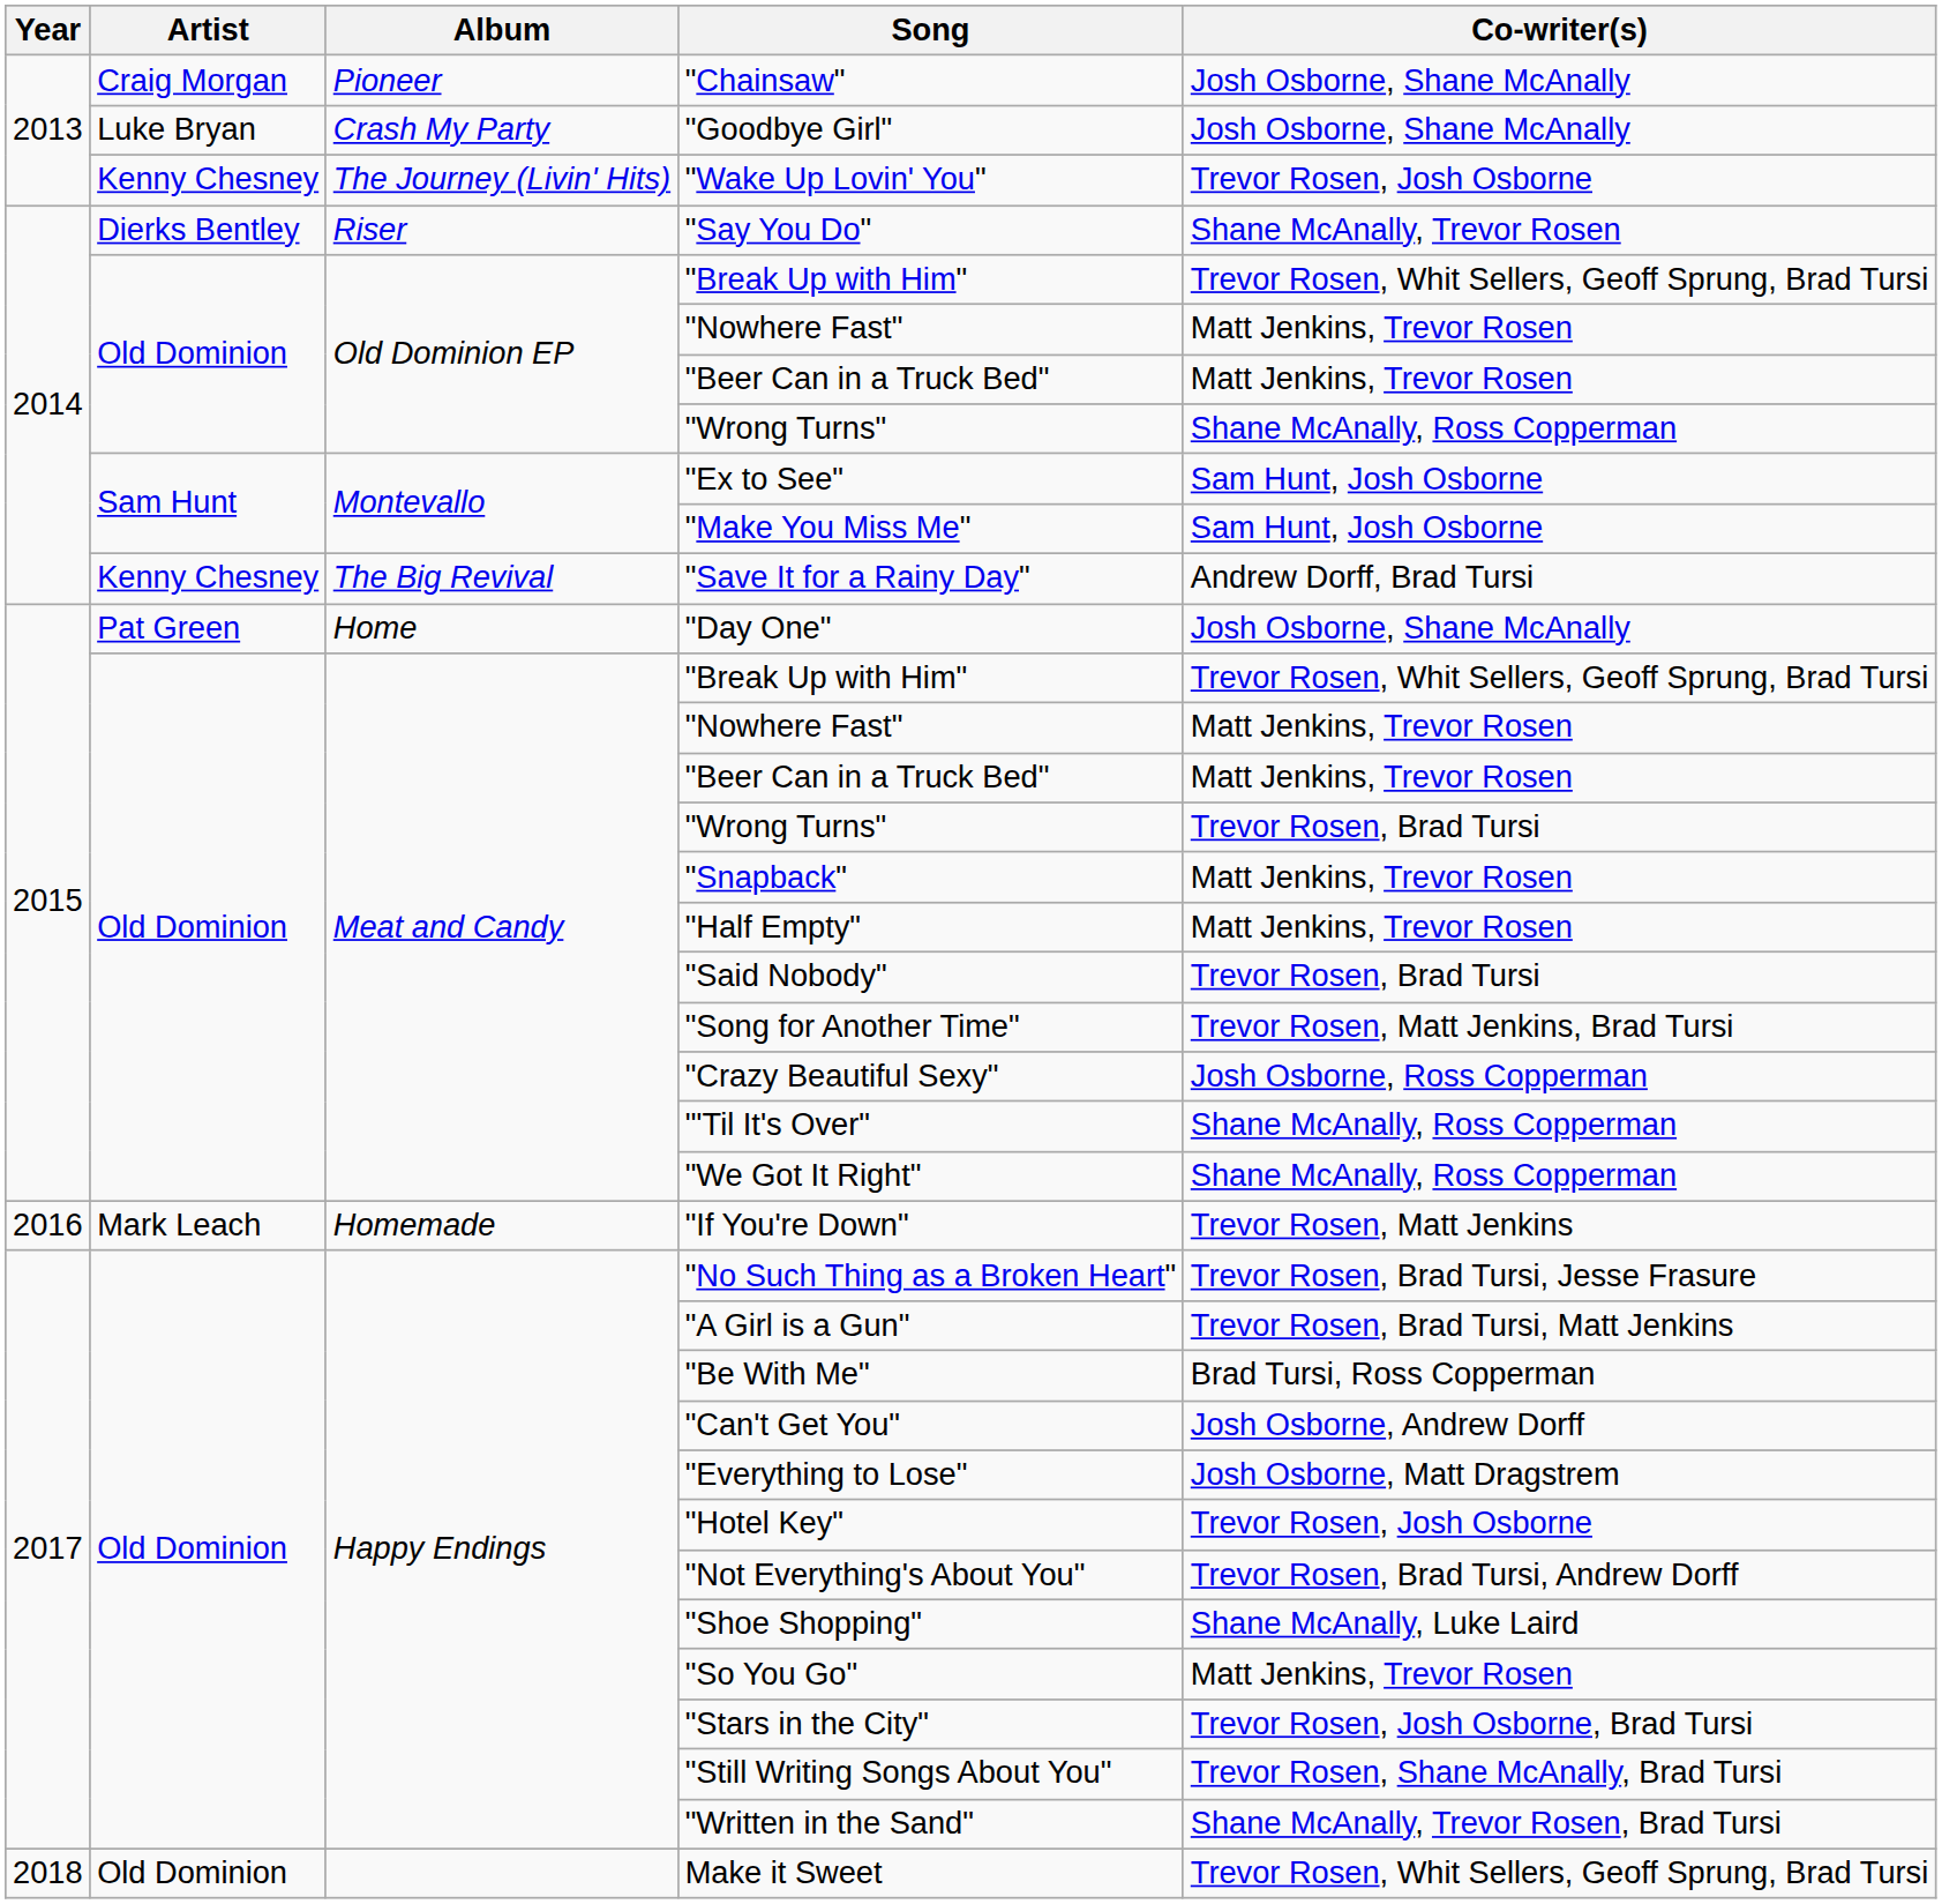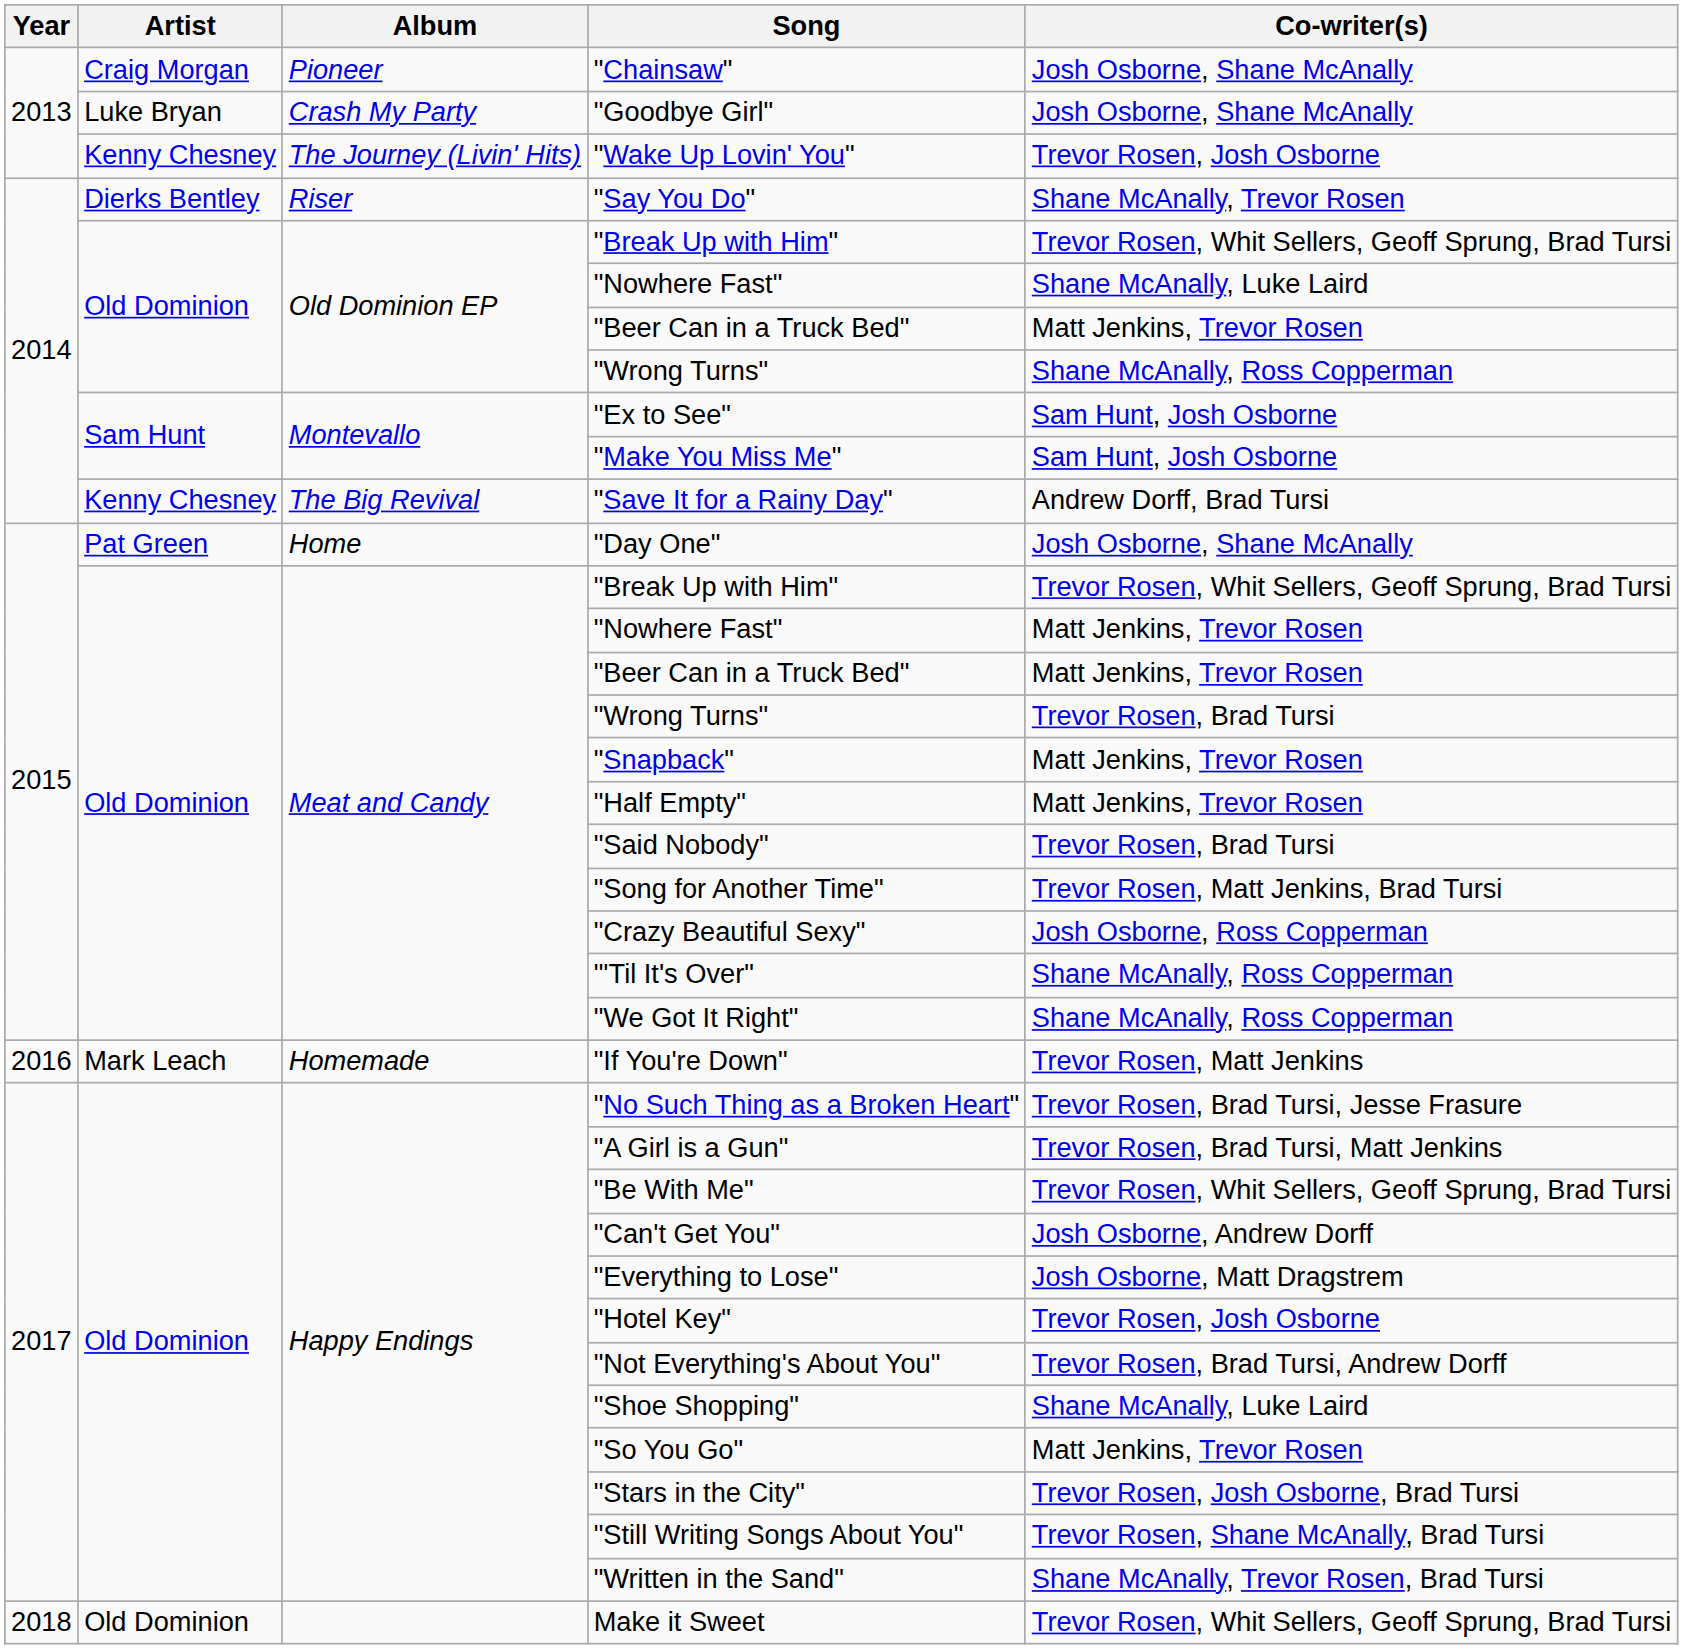Old Dominion EP / "Nowhere Fast" | Co-writer(s): Matt Jenkins, Trevor Rosen -> Shane McAnally, Luke Laird
"Be With Me" | Co-writer(s): Brad Tursi, Ross Copperman -> Trevor Rosen, Whit Sellers, Geoff Sprung, Brad Tursi
